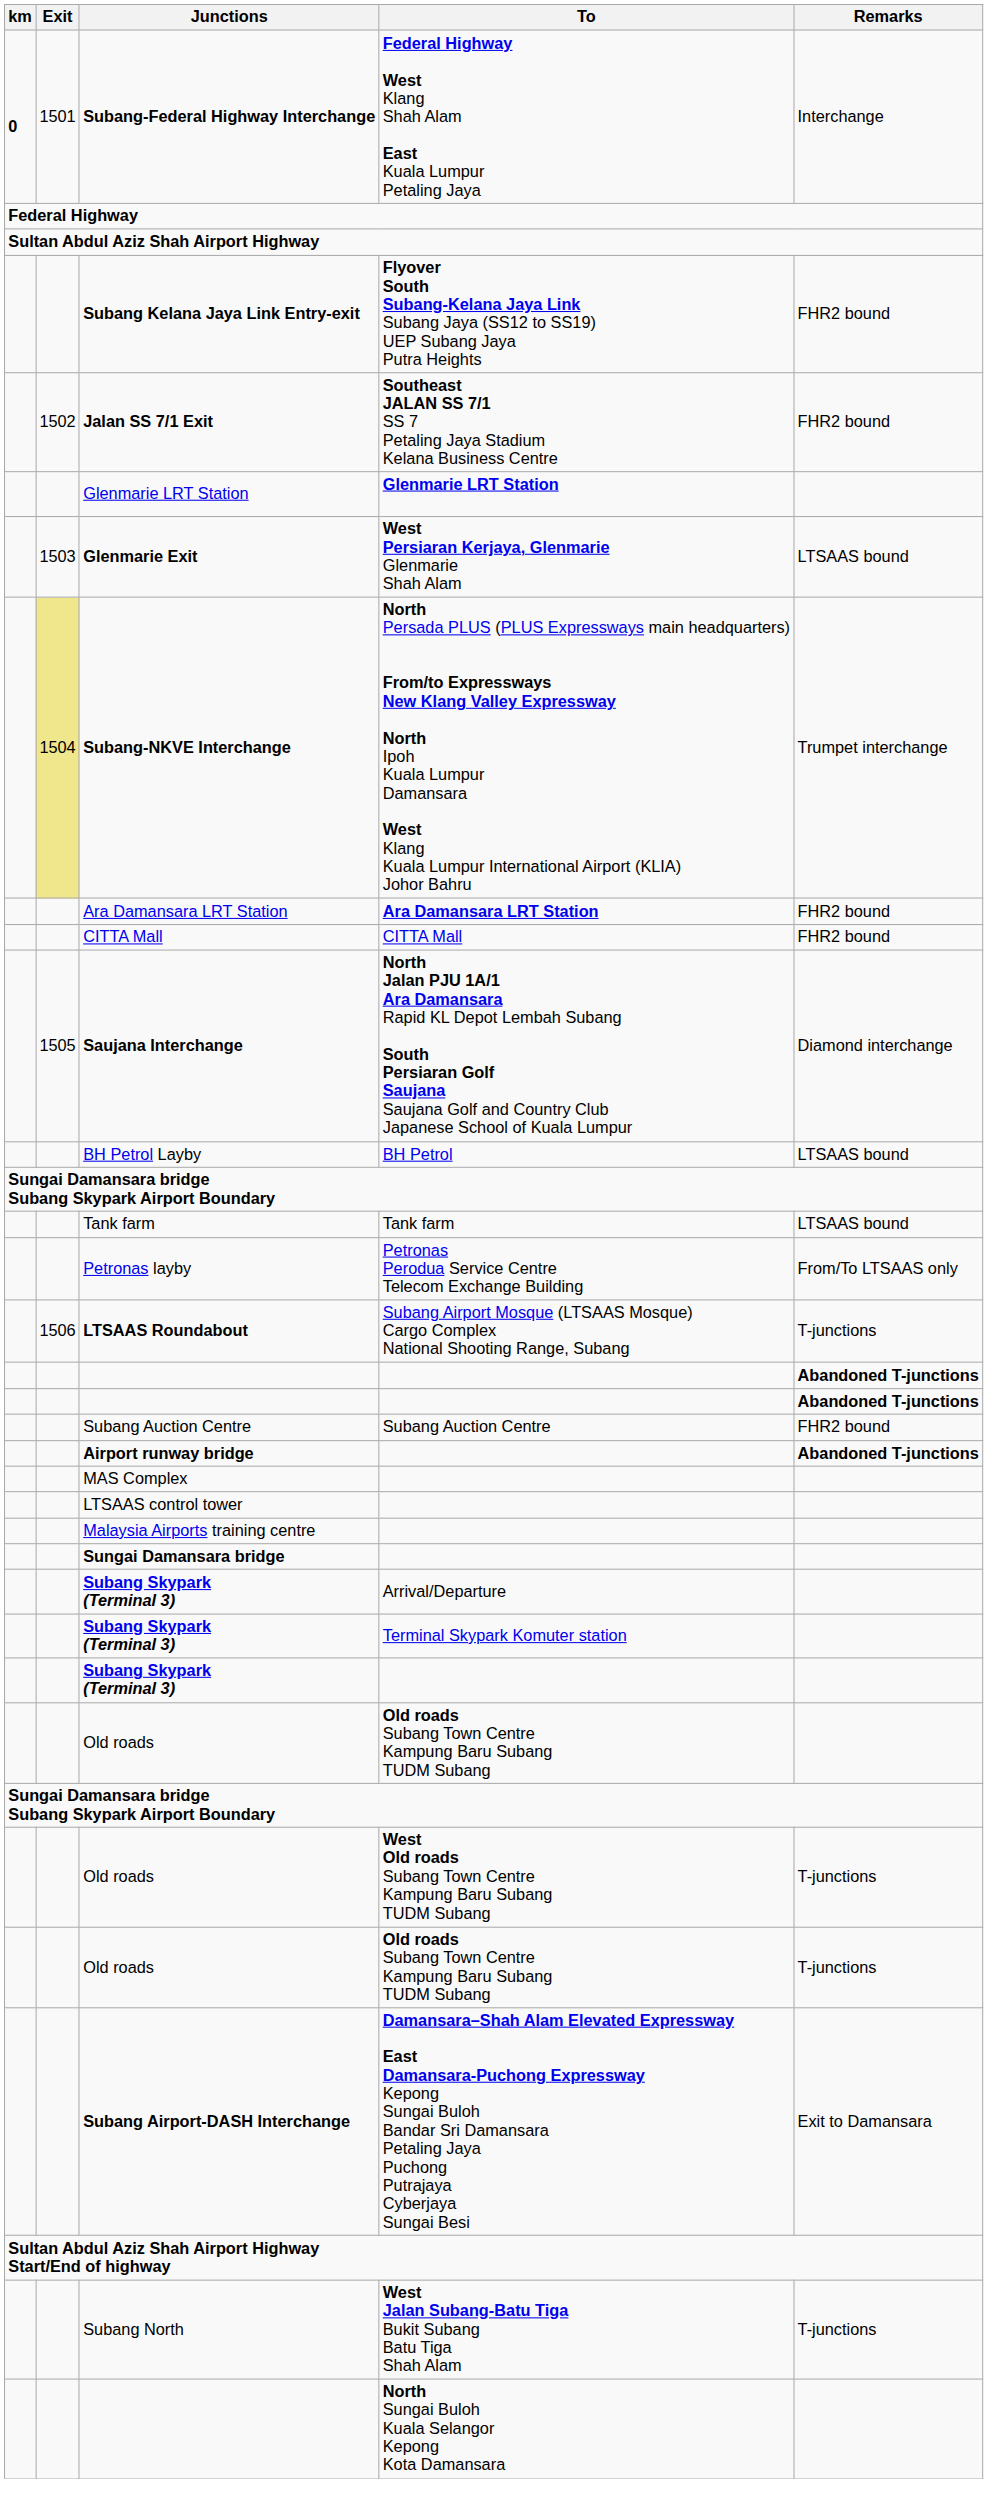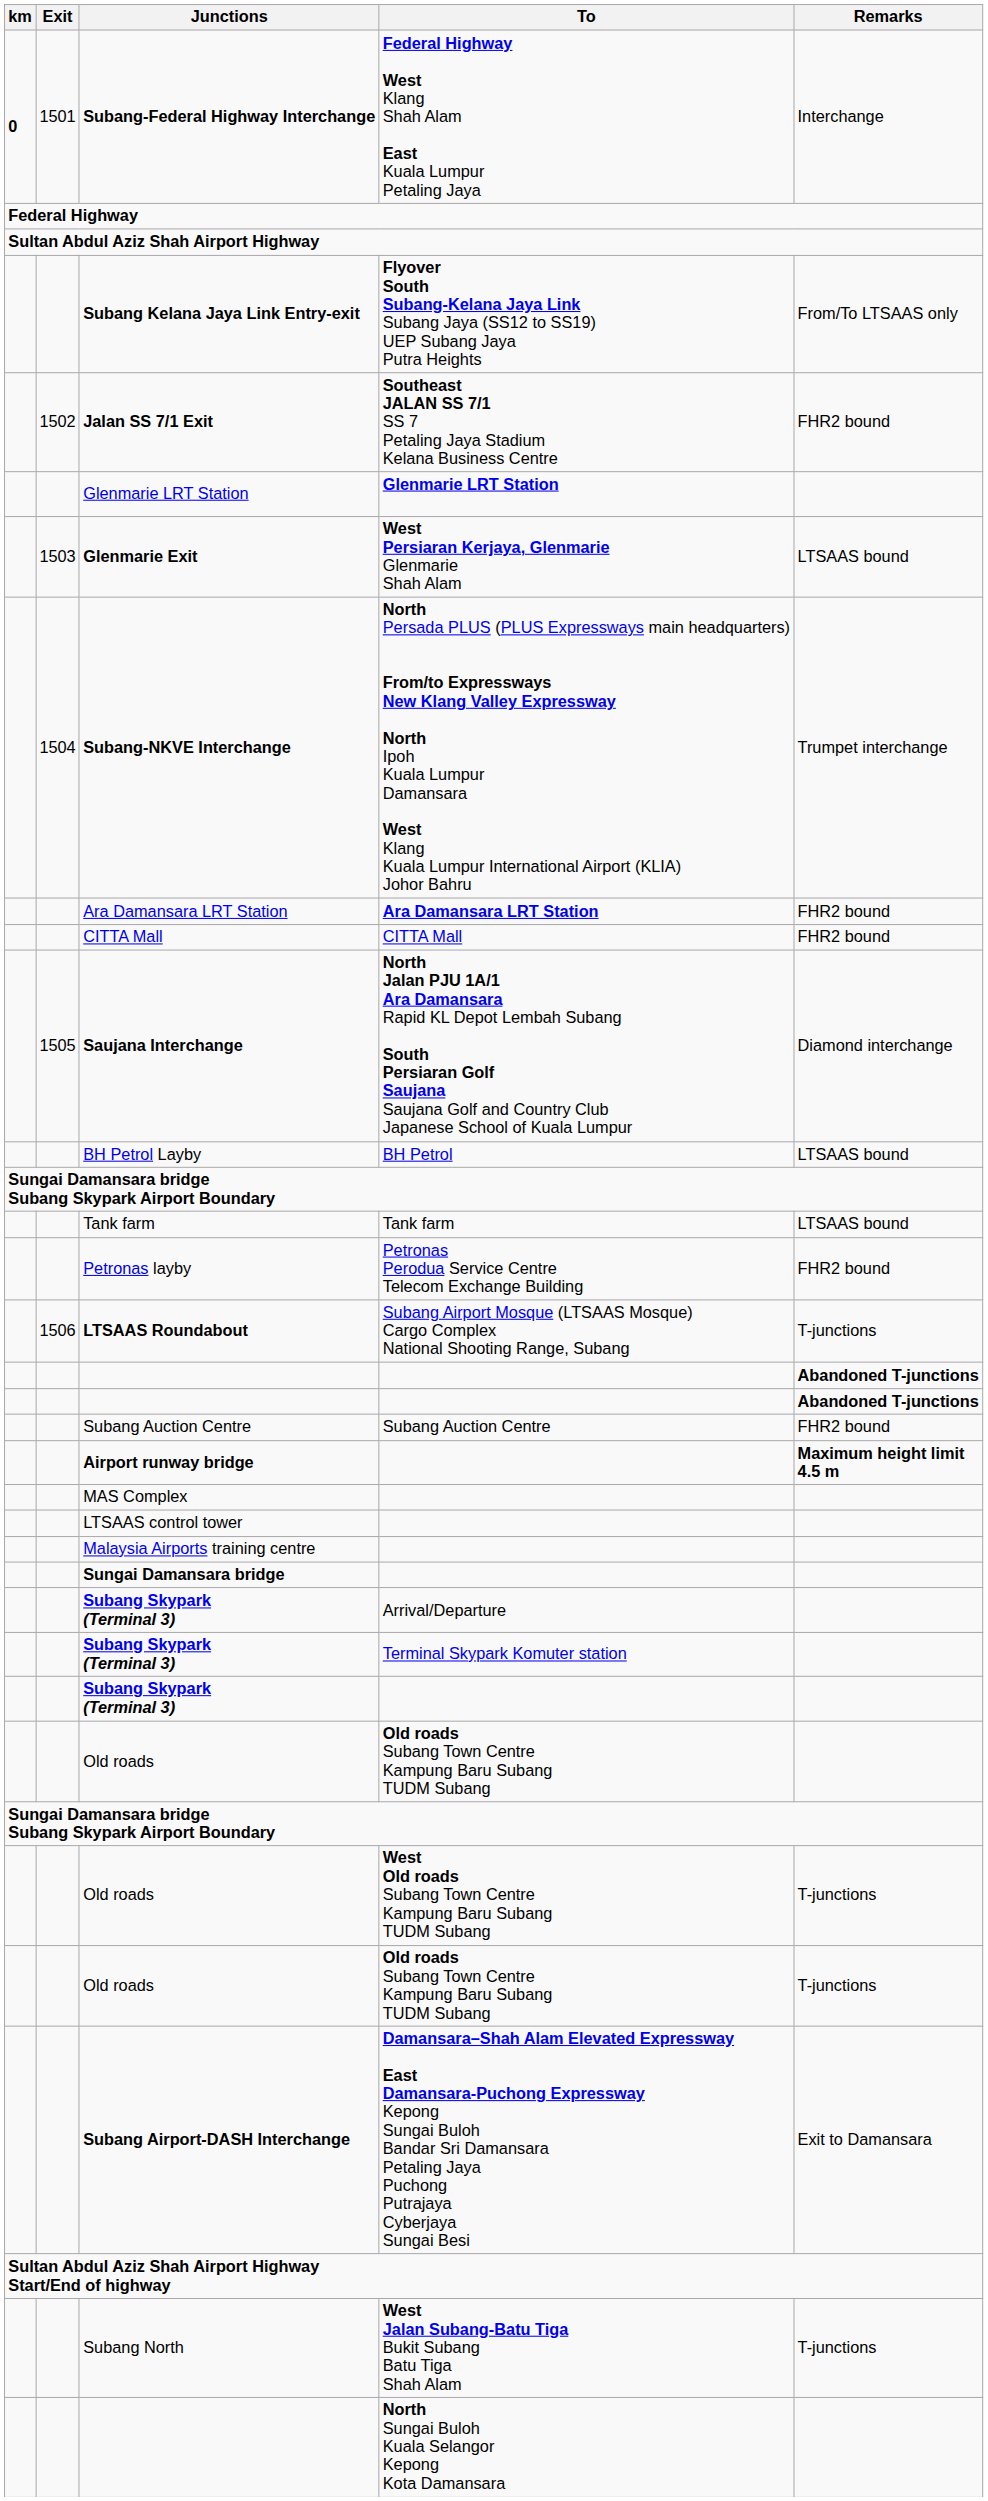Subang Kelana Jaya Link Entry-exit | Remarks: FHR2 bound -> From/To LTSAAS only
Subang-NKVE Interchange | Exit: khaki background -> no background
Petronas layby | Remarks: From/To LTSAAS only -> FHR2 bound
Airport runway bridge | Remarks: Abandoned T-junctions -> Maximum height limit 4.5 m
